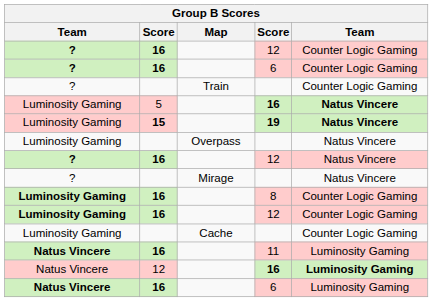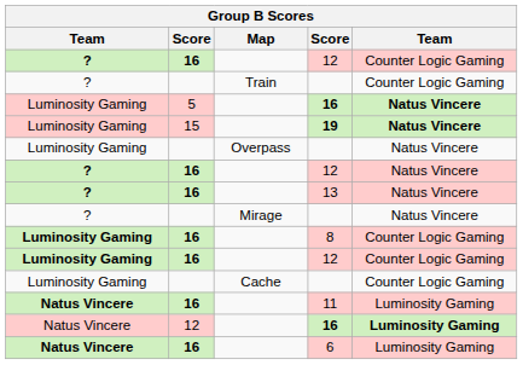- row: ? | 16 | 6 | Counter Logic Gaming
19 | column 2: bold -> normal
+ row: ? | 16 | 13 | Natus Vincere
